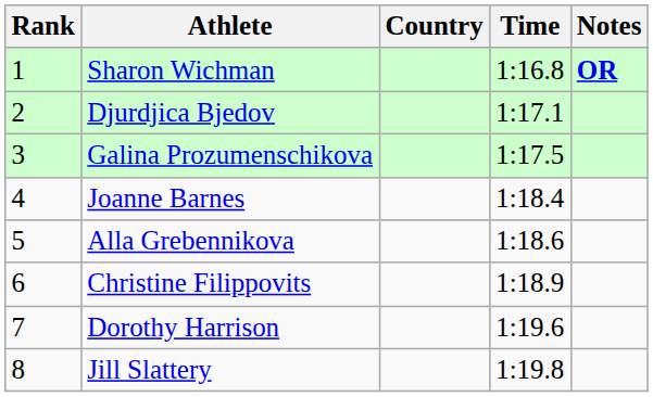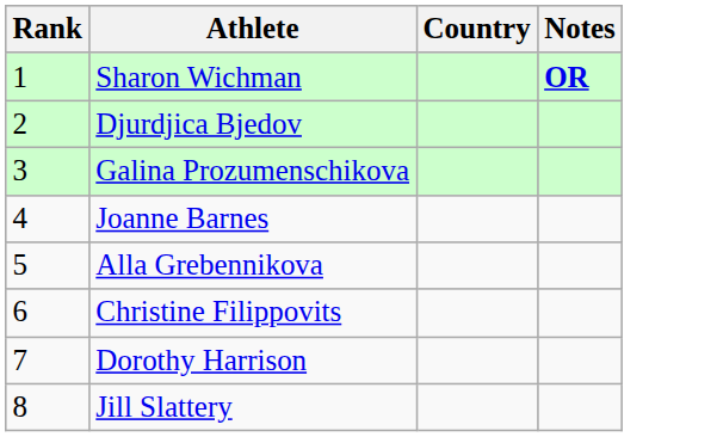- column: Time | 1:16.8 | 1:17.1 | 1:17.5 | 1:18.4 | 1:18.6 | 1:18.9 | 1:19.6 | 1:19.8
